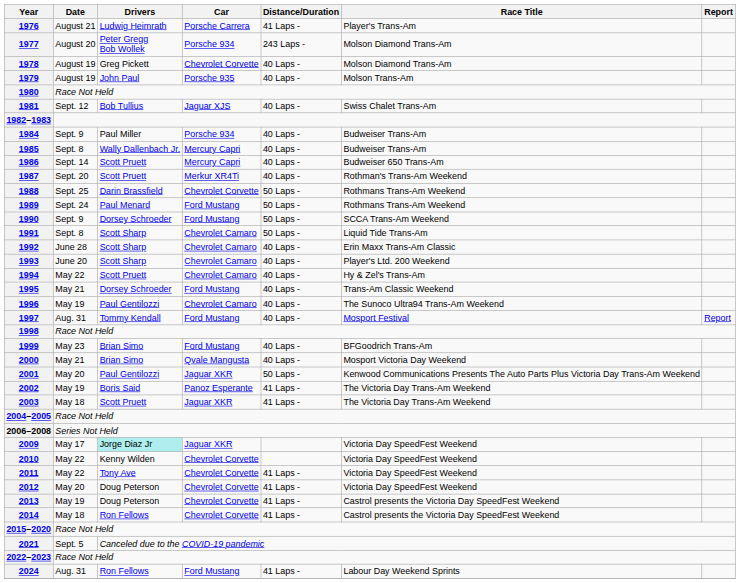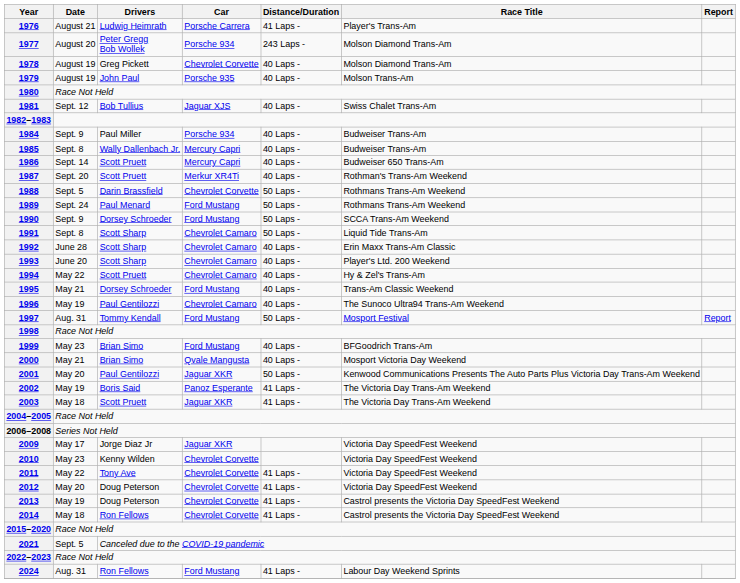1988 | Date: Sept. 25 -> Sept. 5
1997 | Distance/Duration: 40 Laps - -> 50 Laps -
2009 | Drivers: paleturquoise background -> no background
2010 | Date: May 22 -> May 23
